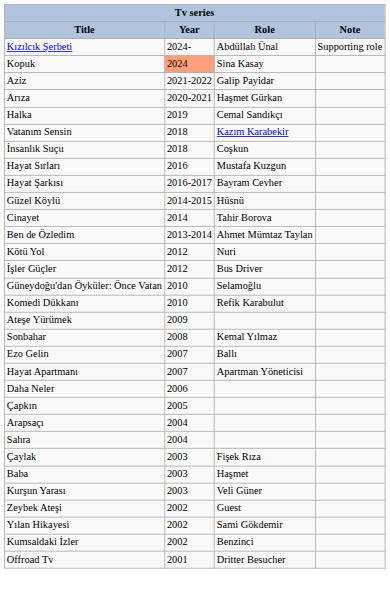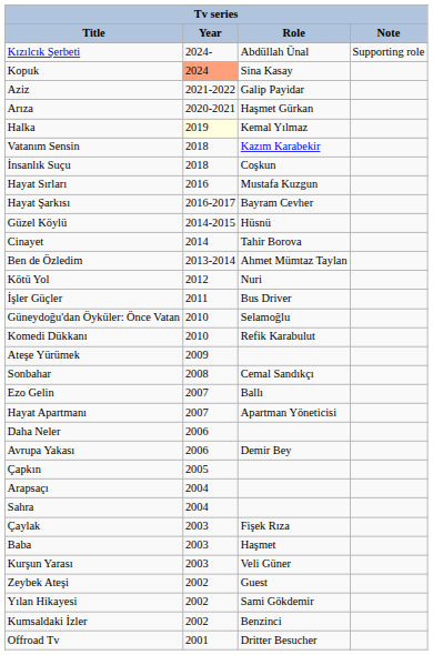Halka | Year: no background -> lightyellow background
Halka | Role: Cemal Sandıkçı -> Kemal Yılmaz
İşler Güçler | Year: 2012 -> 2011
Sonbahar | Role: Kemal Yılmaz -> Cemal Sandıkçı
+ row: Avrupa Yakası | 2006 | Demir Bey
